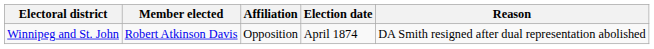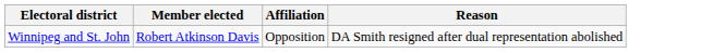- column: Election date | April 1874
